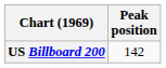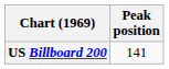US Billboard 200 | Peak position: 142 -> 141
